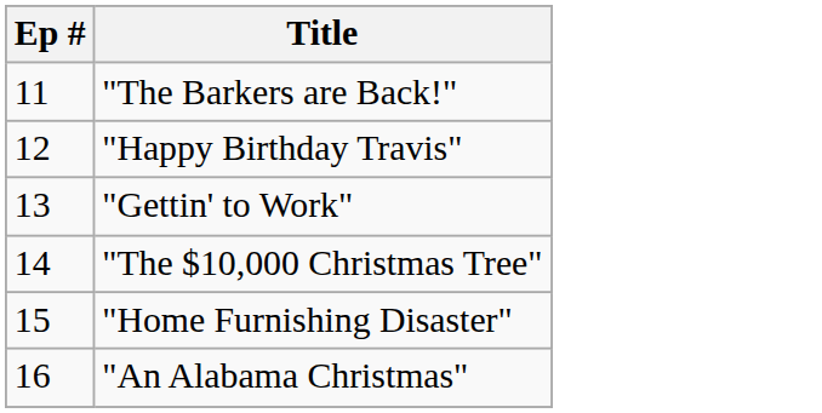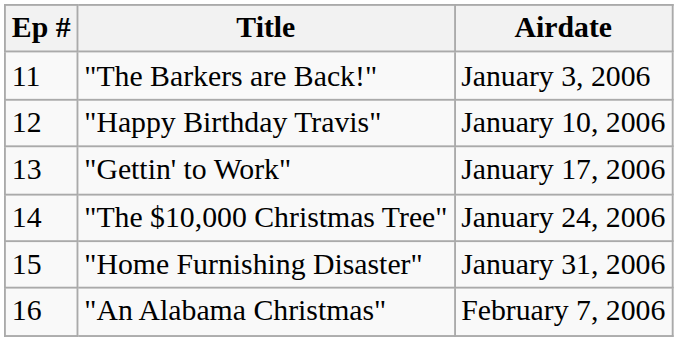+ column: Airdate | January 3, 2006 | January 10, 2006 | January 17, 2006 | January 24, 2006 | January 31, 2006 | February 7, 2006
